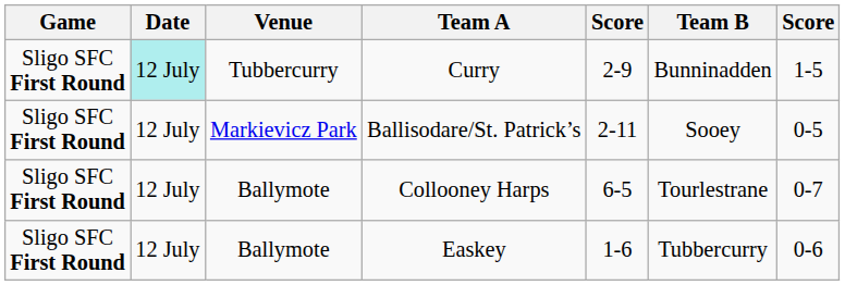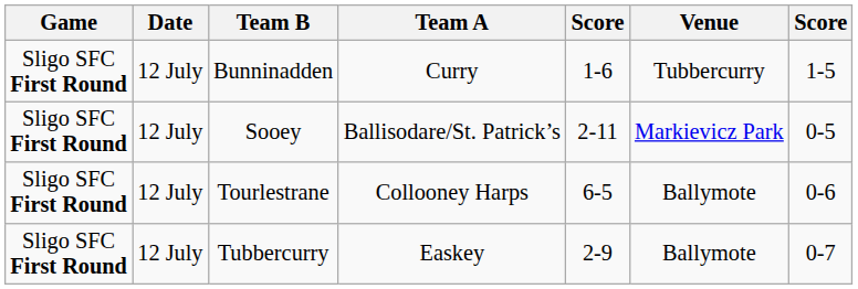columns swapped: Venue <-> Team B
Curry | Date: paleturquoise background -> no background
Curry | column 5: 2-9 -> 1-6
Collooney Harps | column 7: 0-7 -> 0-6
Easkey | column 5: 1-6 -> 2-9
Easkey | column 7: 0-6 -> 0-7
